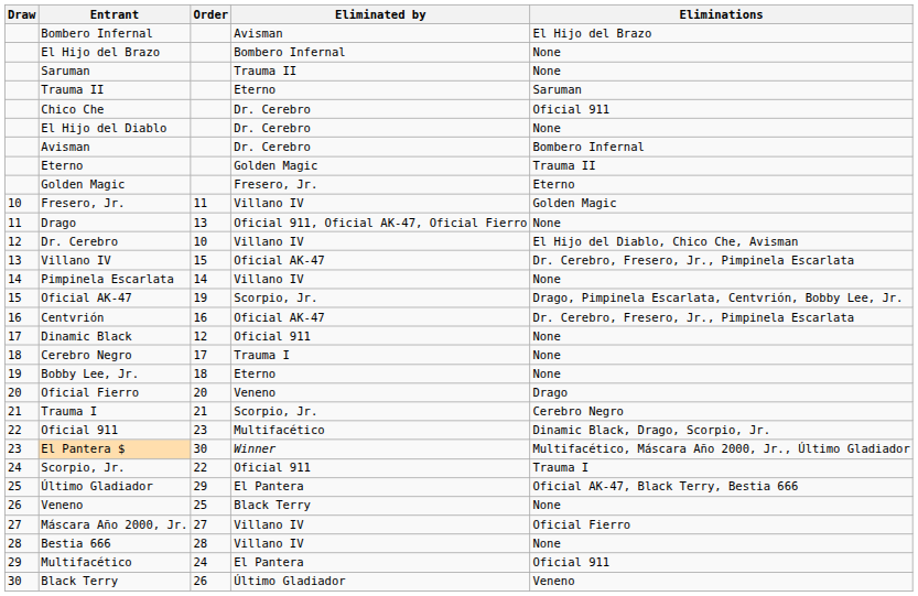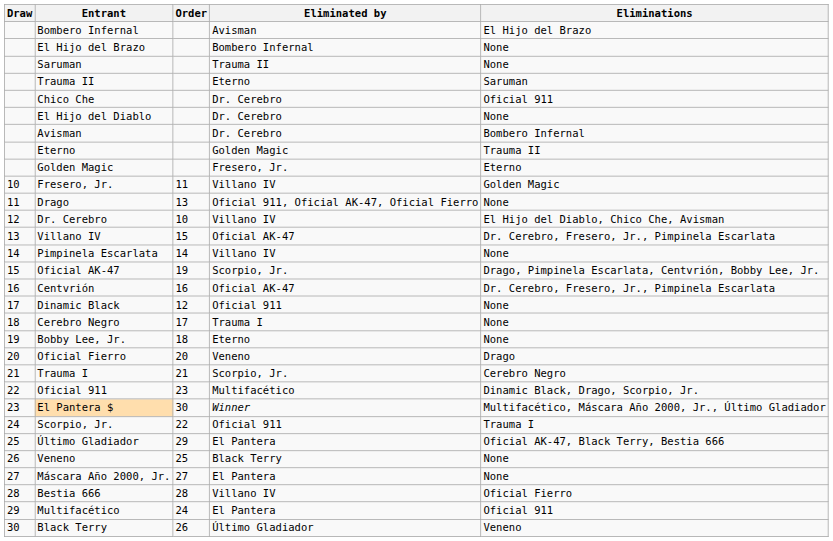Máscara Año 2000, Jr. | Eliminated by: Villano IV -> El Pantera
Máscara Año 2000, Jr. | Eliminations: Oficial Fierro -> None
Bestia 666 | Eliminations: None -> Oficial Fierro
